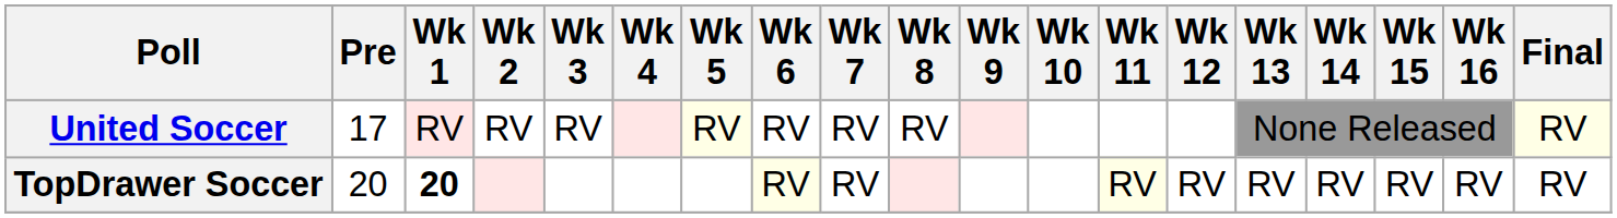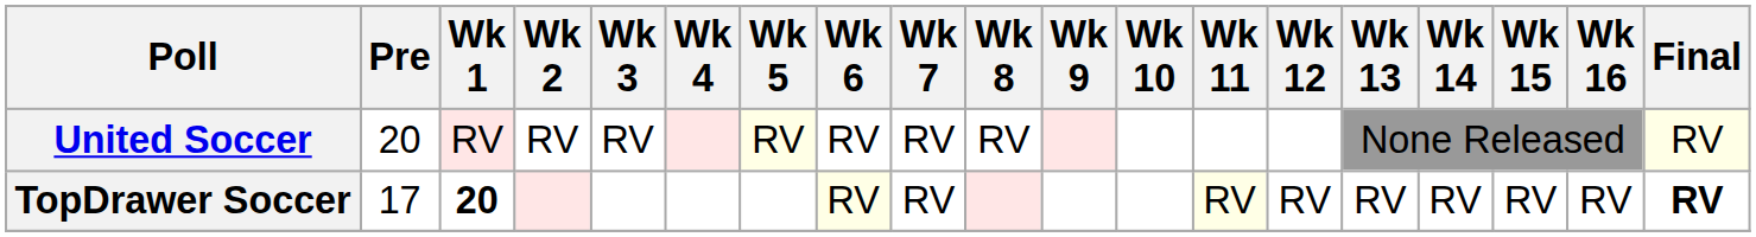United Soccer | Pre: 17 -> 20
TopDrawer Soccer | Pre: 20 -> 17
TopDrawer Soccer | Final: normal -> bold
